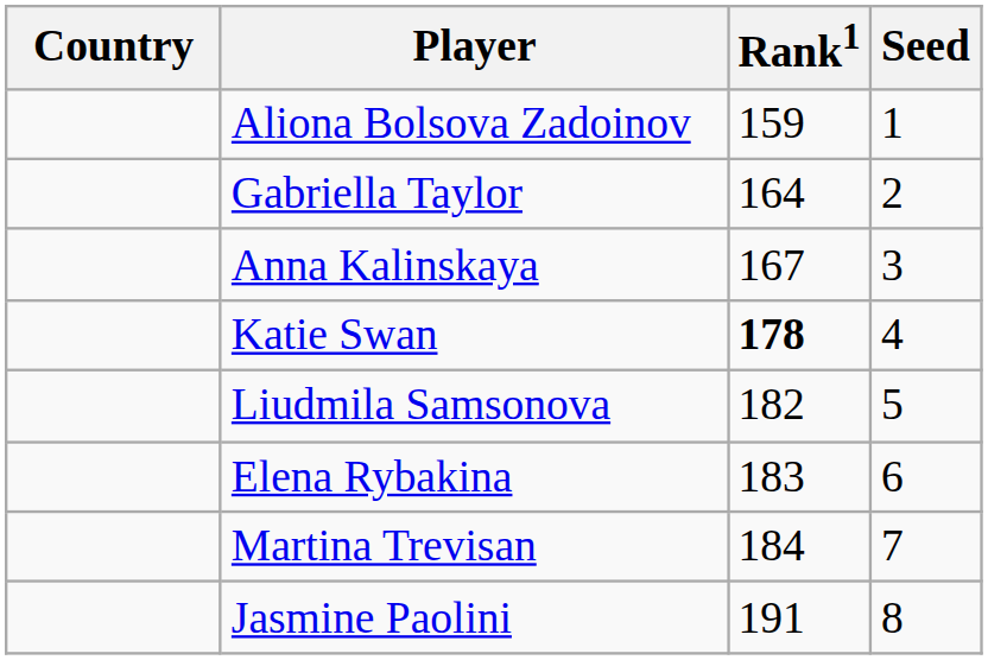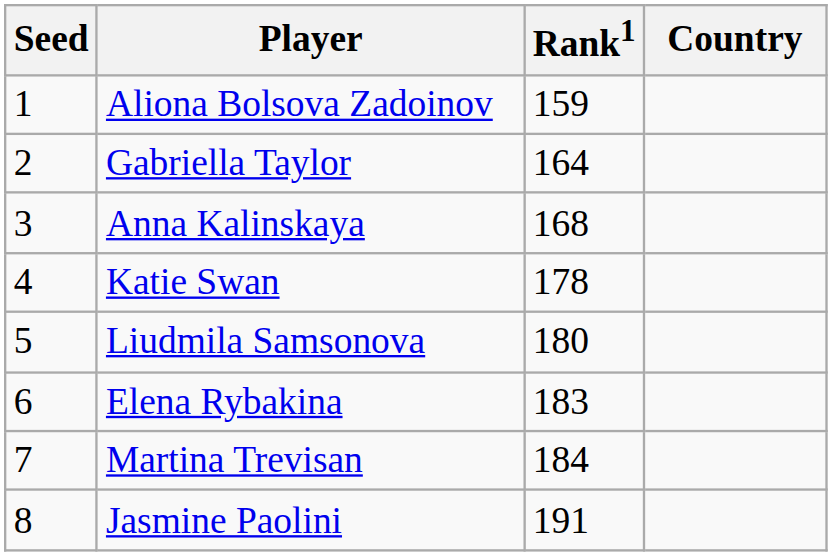columns swapped: Country <-> Seed
Anna Kalinskaya | Rank1: 167 -> 168
Katie Swan | Rank1: bold -> normal
Liudmila Samsonova | Rank1: 182 -> 180
